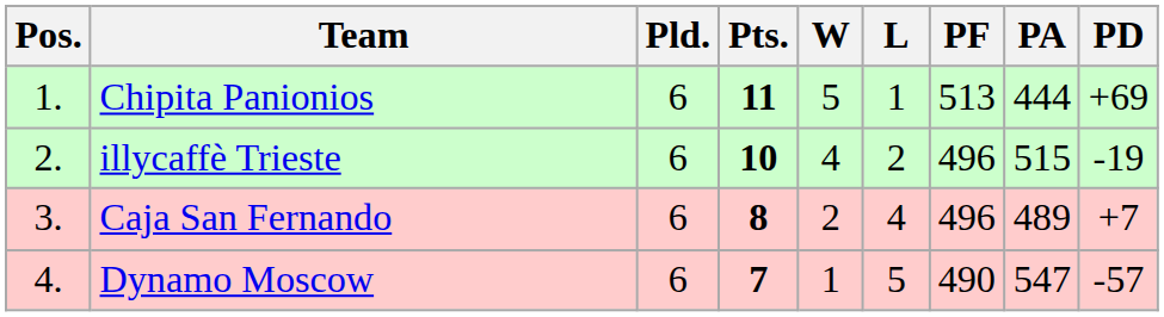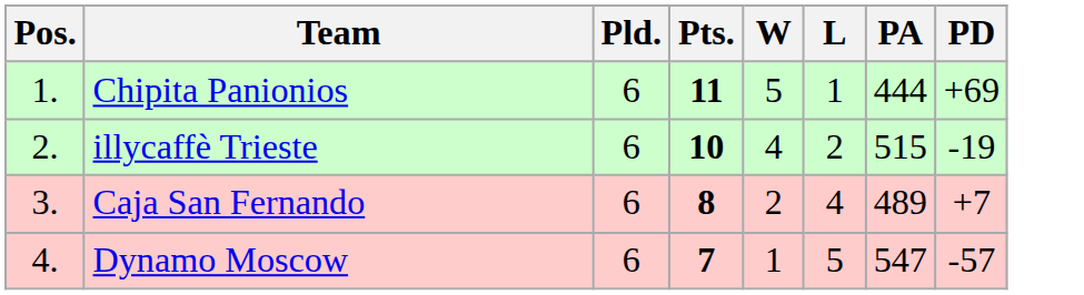- column: PF | 513 | 496 | 496 | 490
